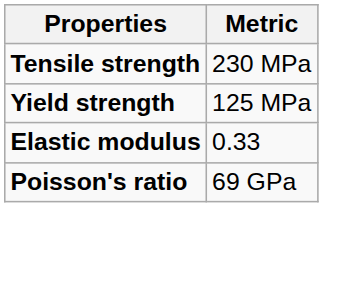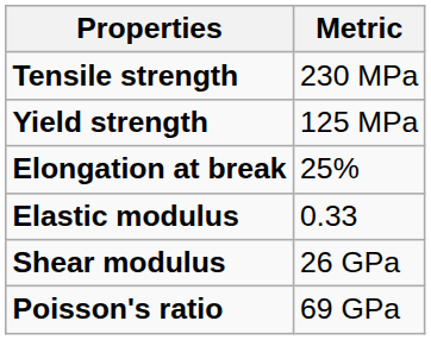+ row: Elongation at break | 25%
+ row: Shear modulus | 26 GPa
